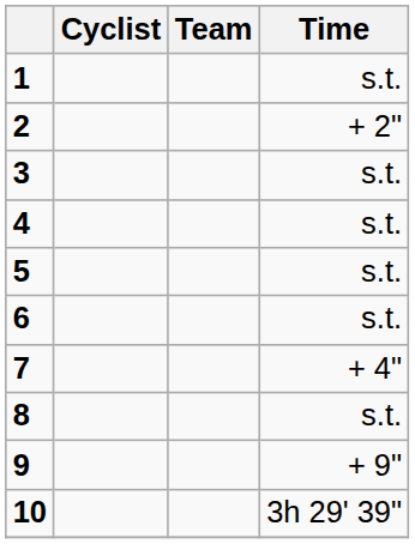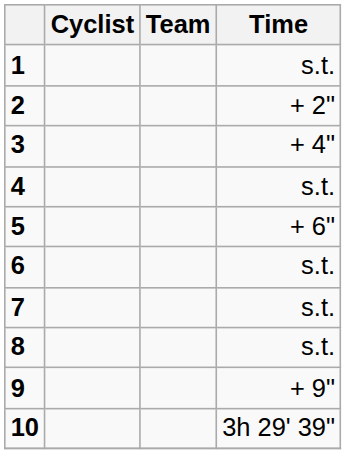3 | Time: s.t. -> + 4"
5 | Time: s.t. -> + 6"
7 | Time: + 4" -> s.t.
